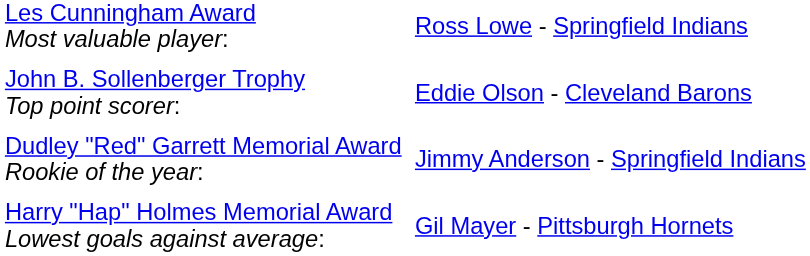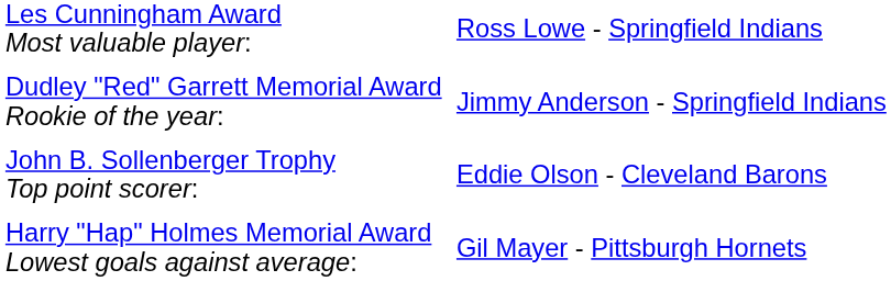rows swapped: John B. Sollenberger Trophy Top point scorer: <-> Dudley "Red" Garrett Memorial Award Rookie of the year:
